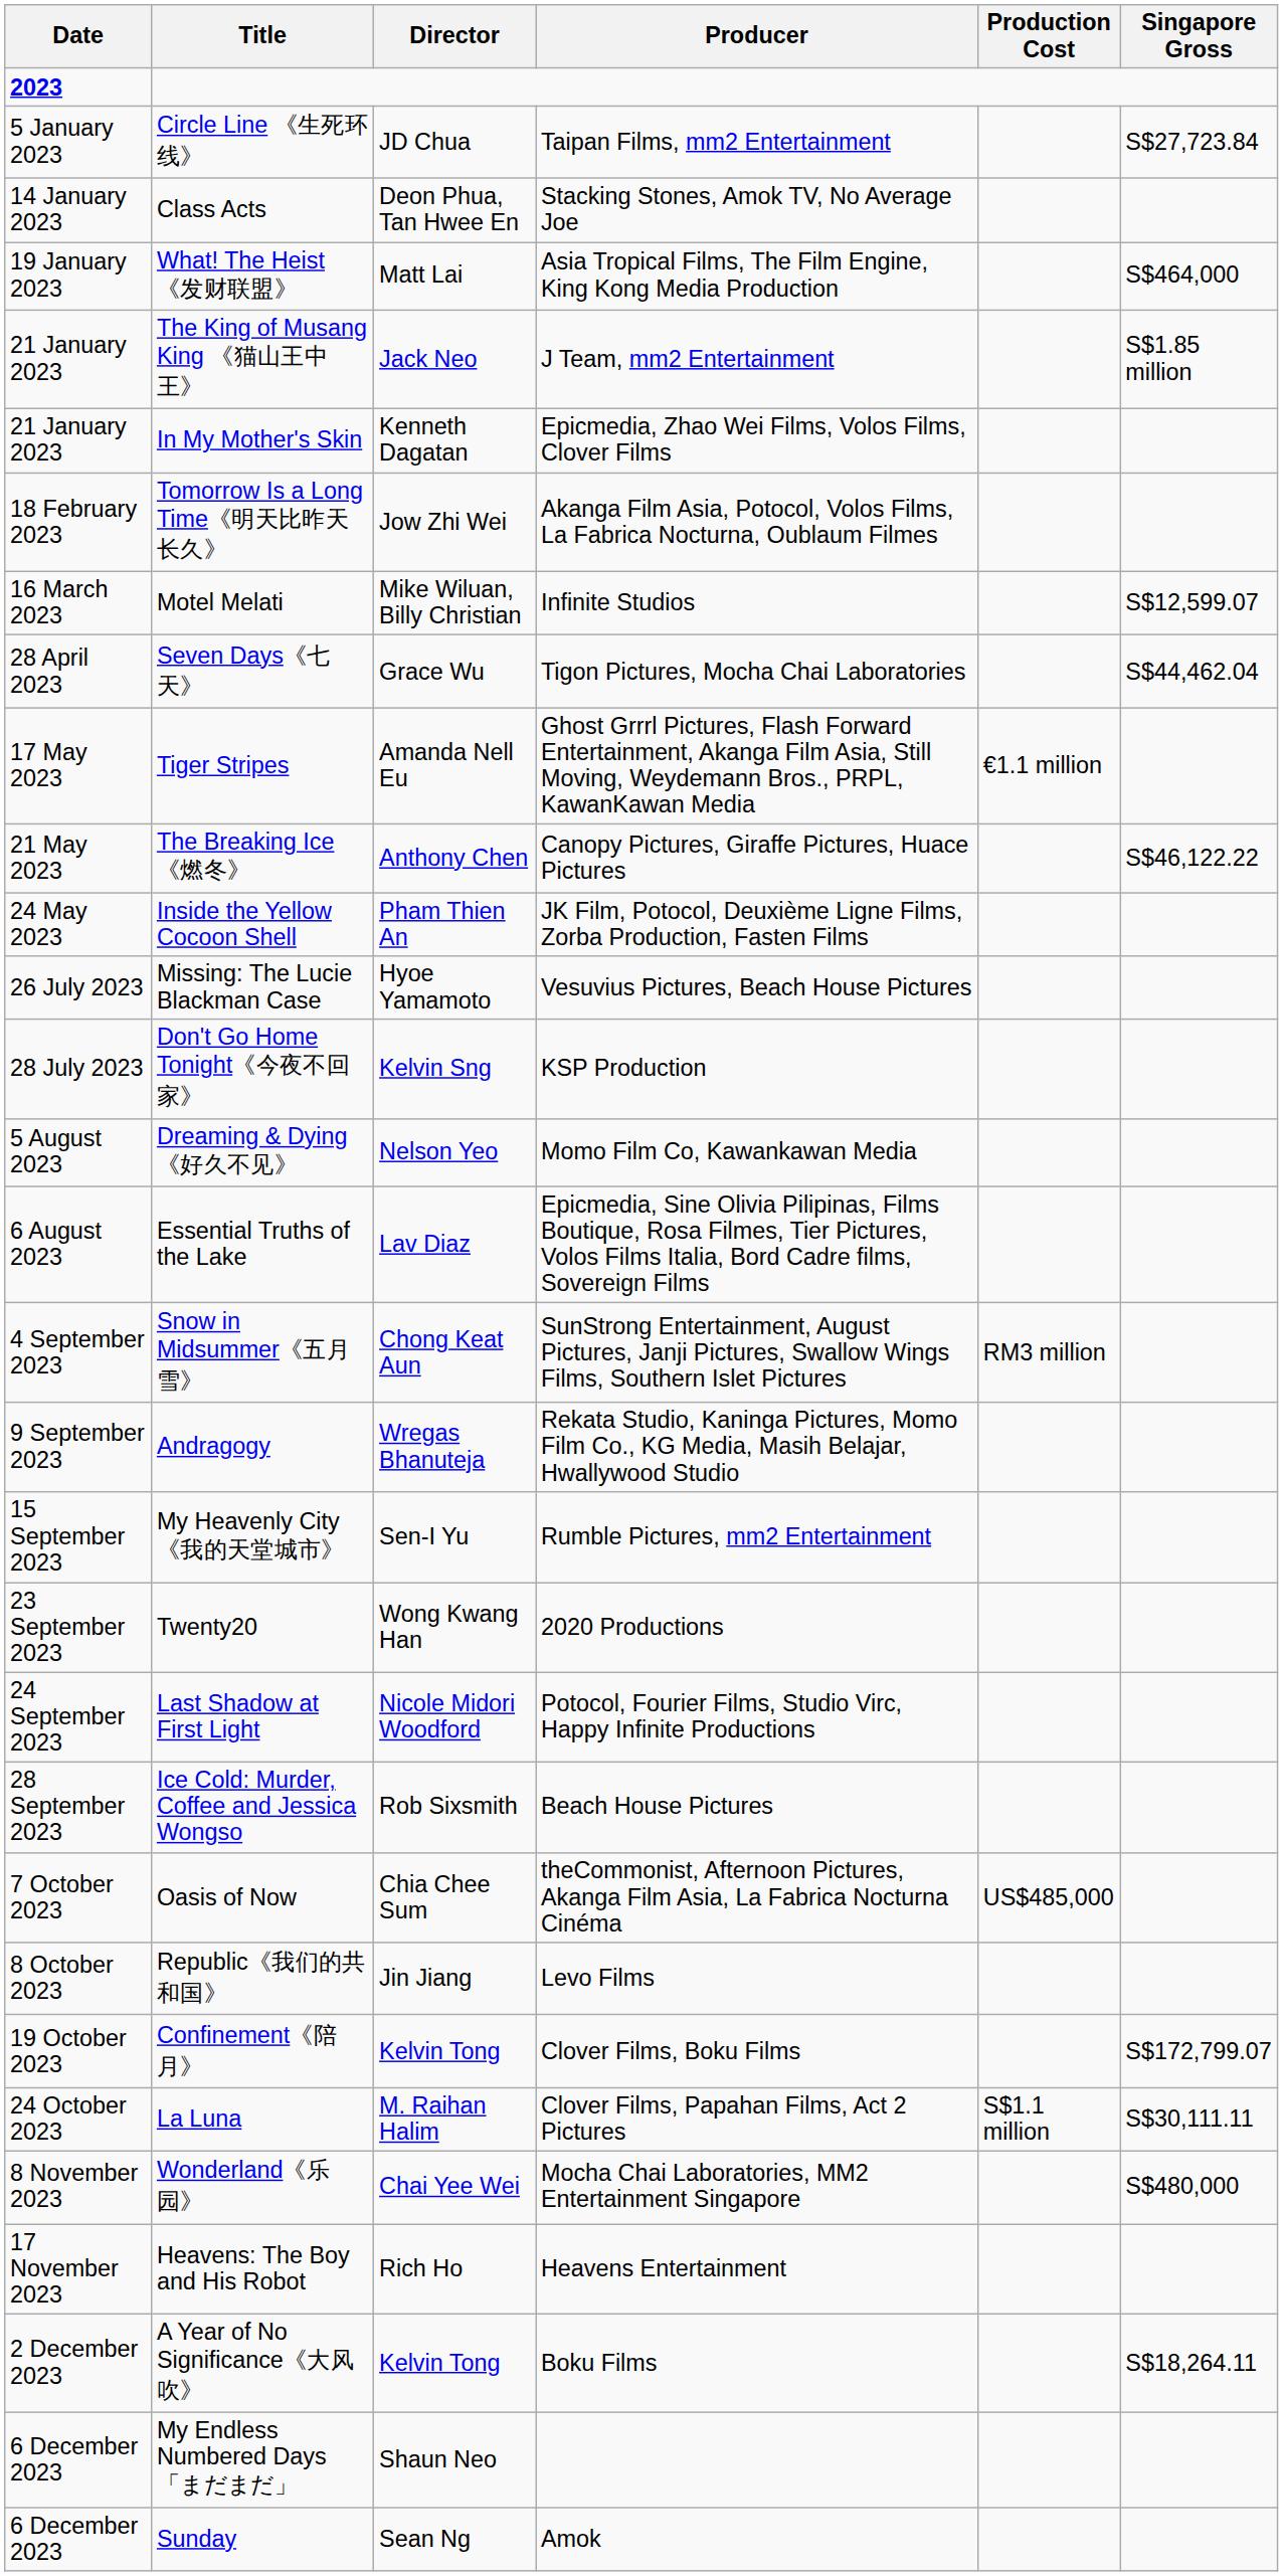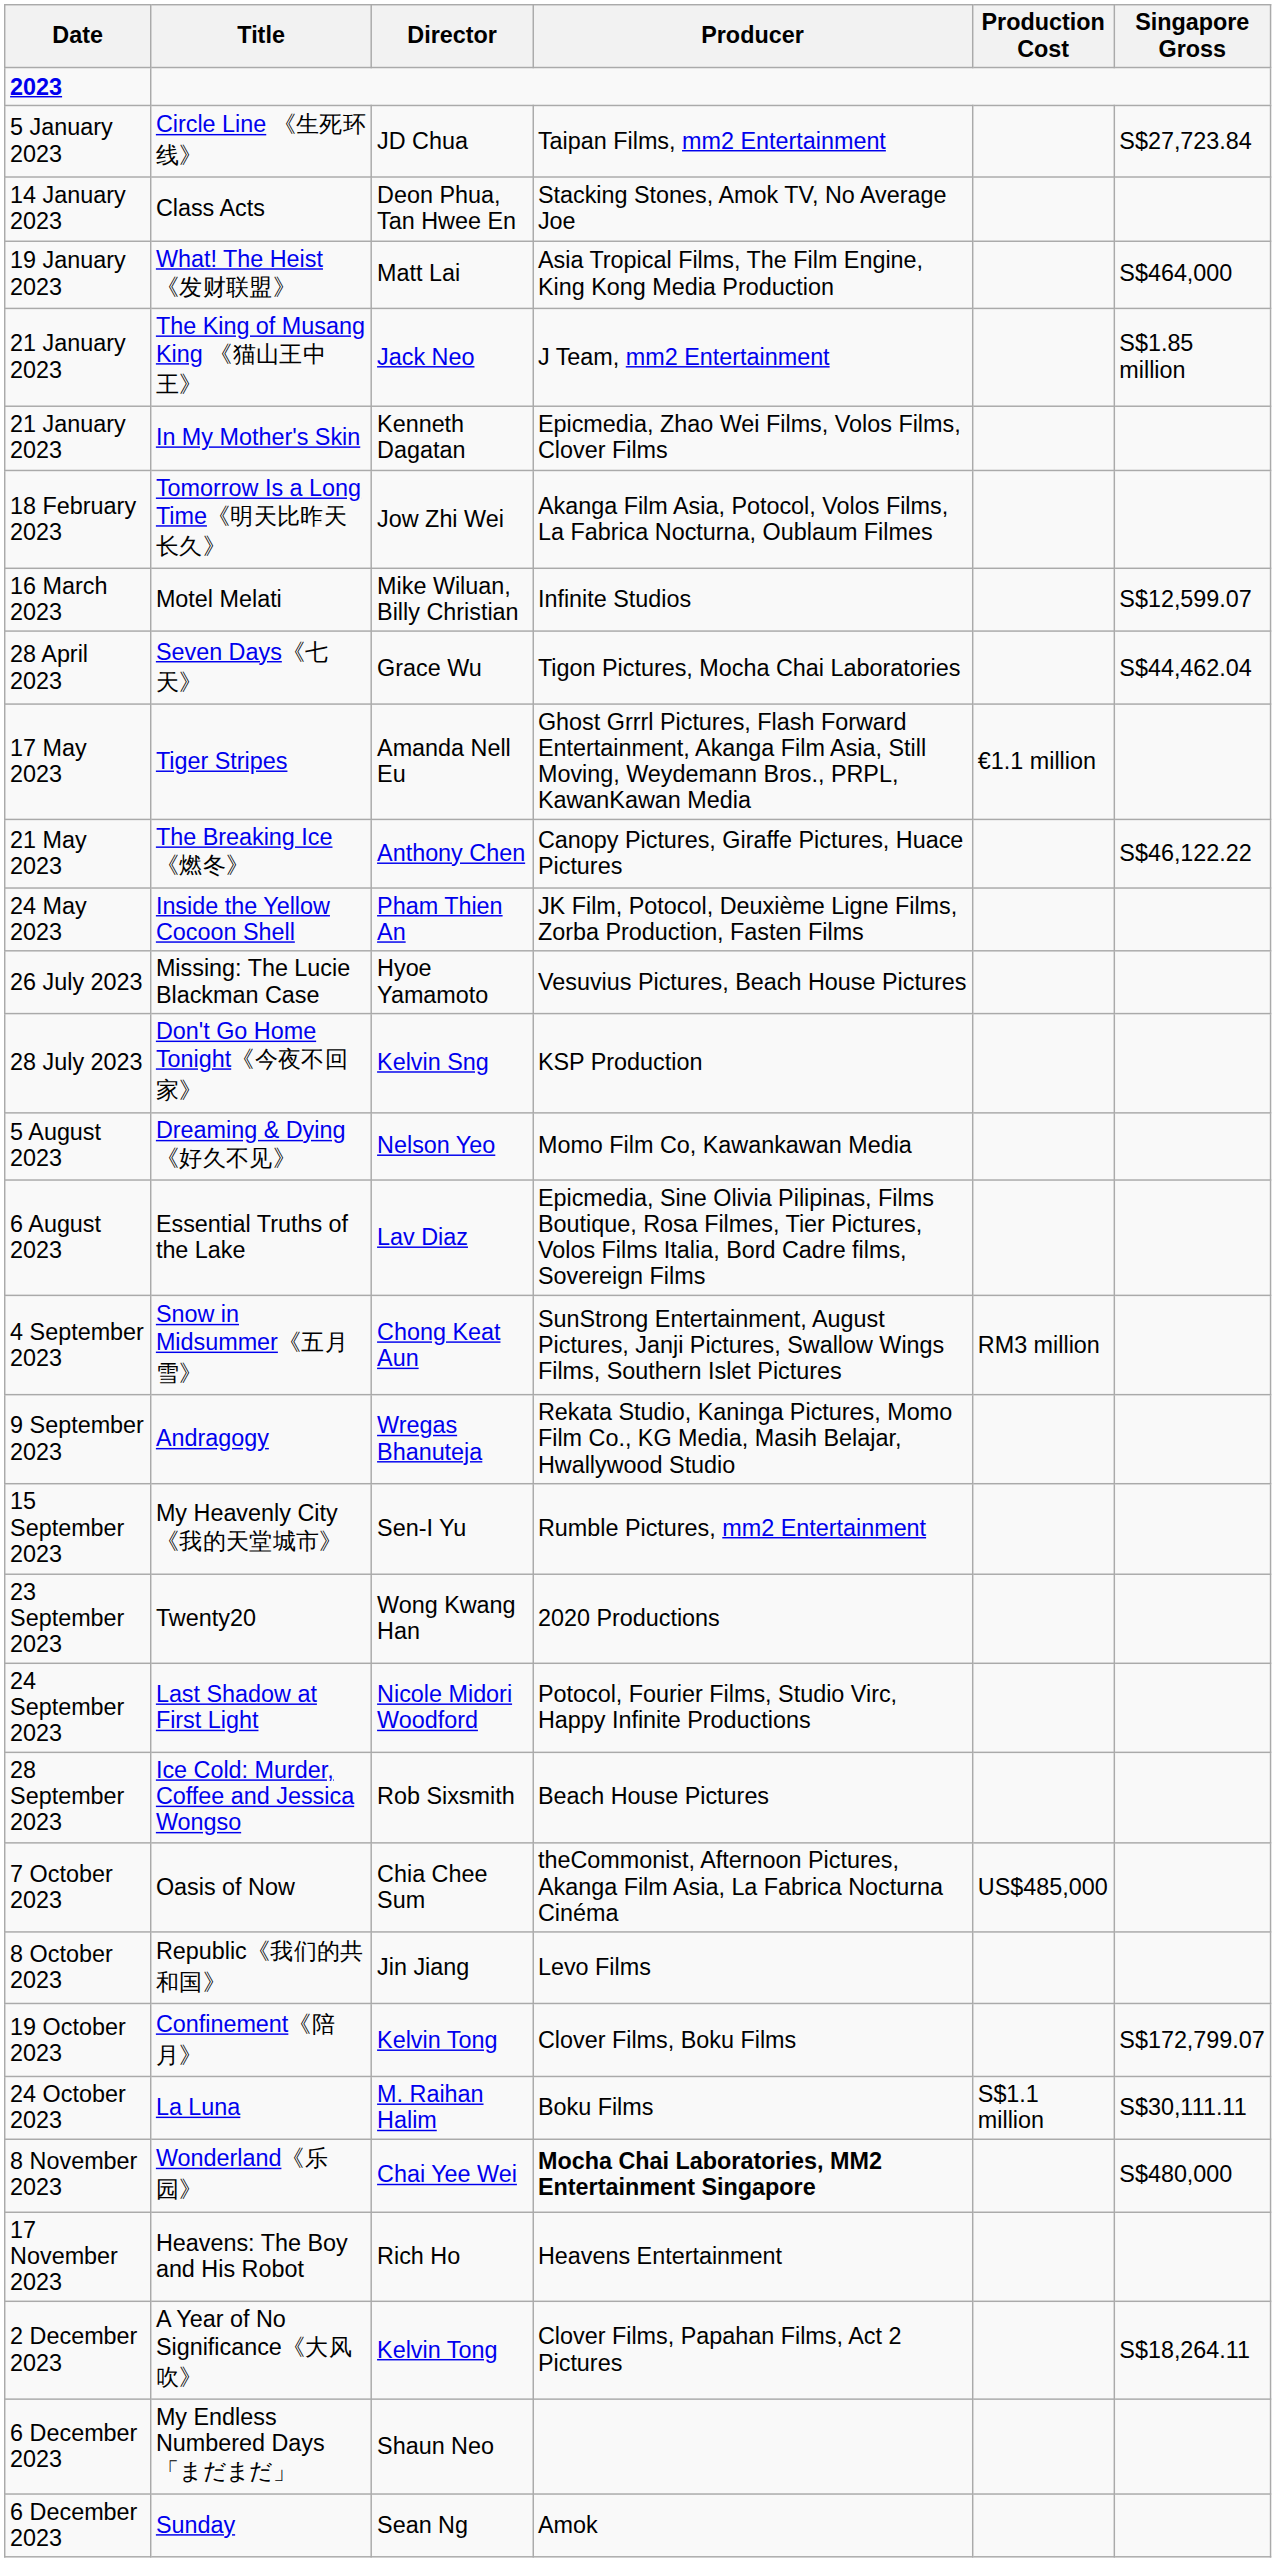La Luna | Producer: Clover Films, Papahan Films, Act 2 Pictures -> Boku Films
Wonderland《乐园》 | Producer: normal -> bold
A Year of No Significance《大风吹》 | Producer: Boku Films -> Clover Films, Papahan Films, Act 2 Pictures
